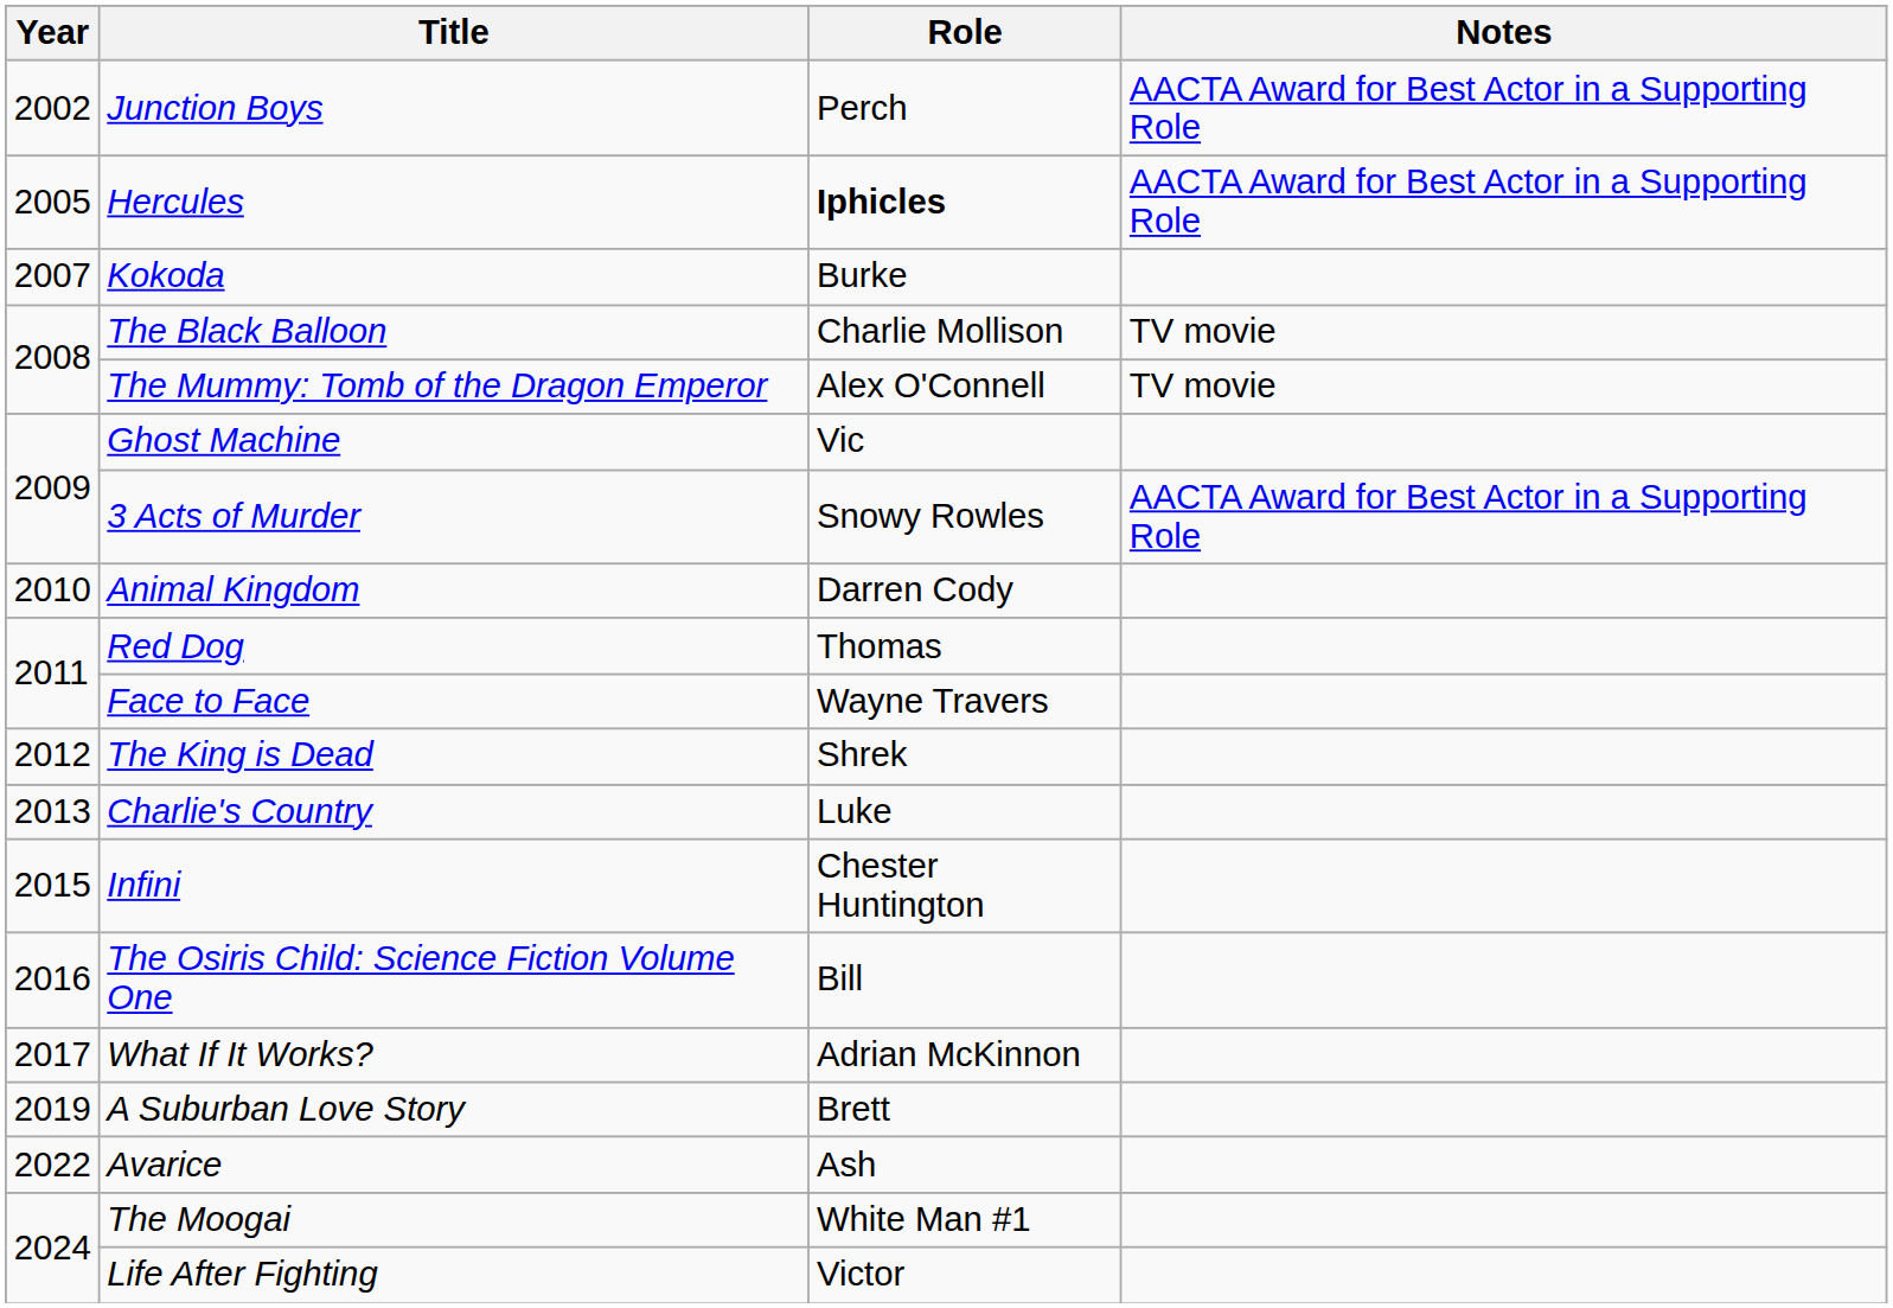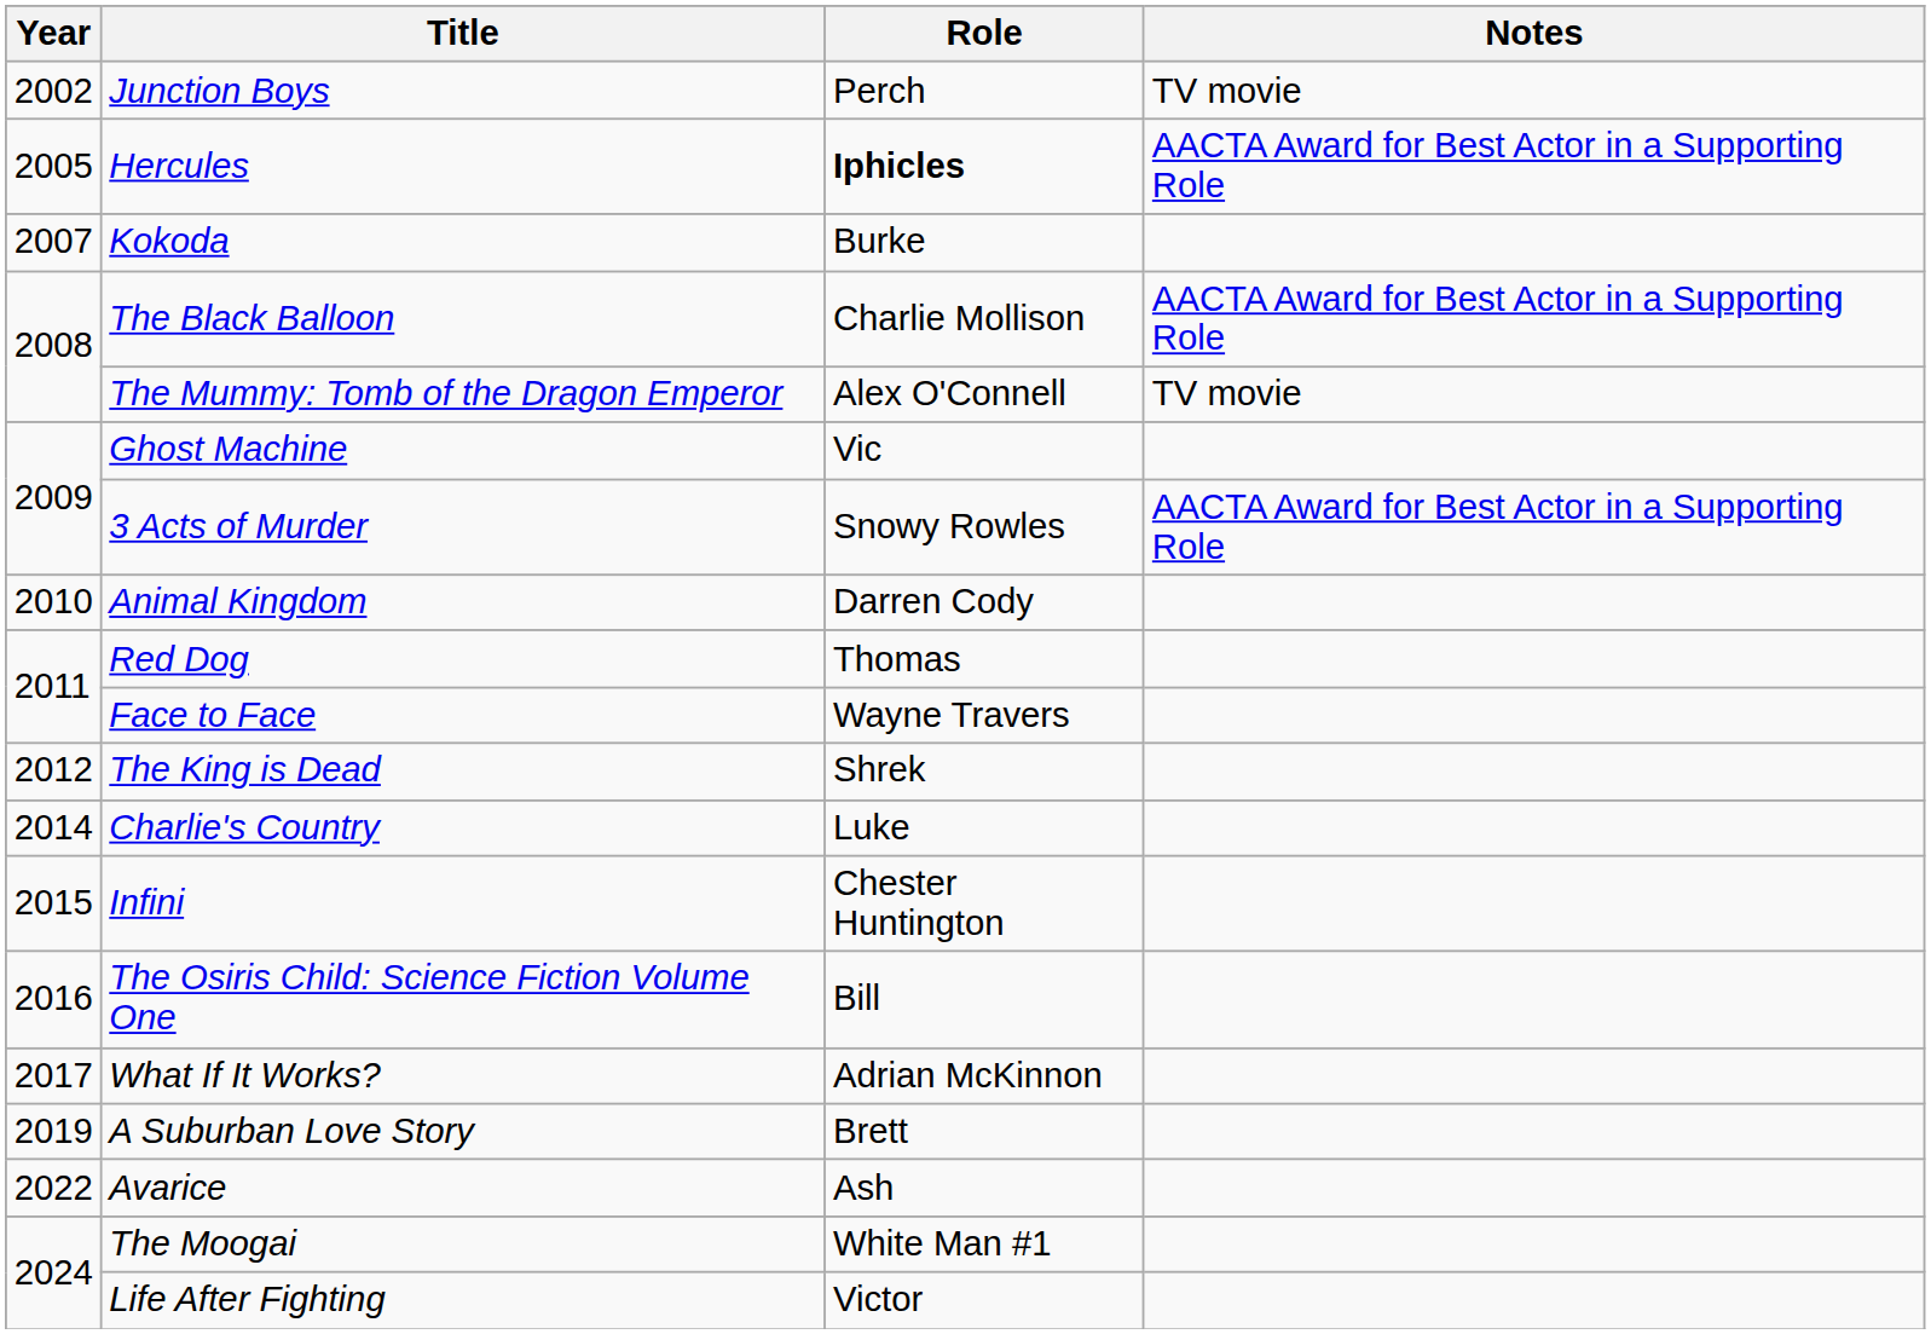Junction Boys | Notes: AACTA Award for Best Actor in a Supporting Role -> TV movie
The Black Balloon | Notes: TV movie -> AACTA Award for Best Actor in a Supporting Role
Charlie's Country | Year: 2013 -> 2014
